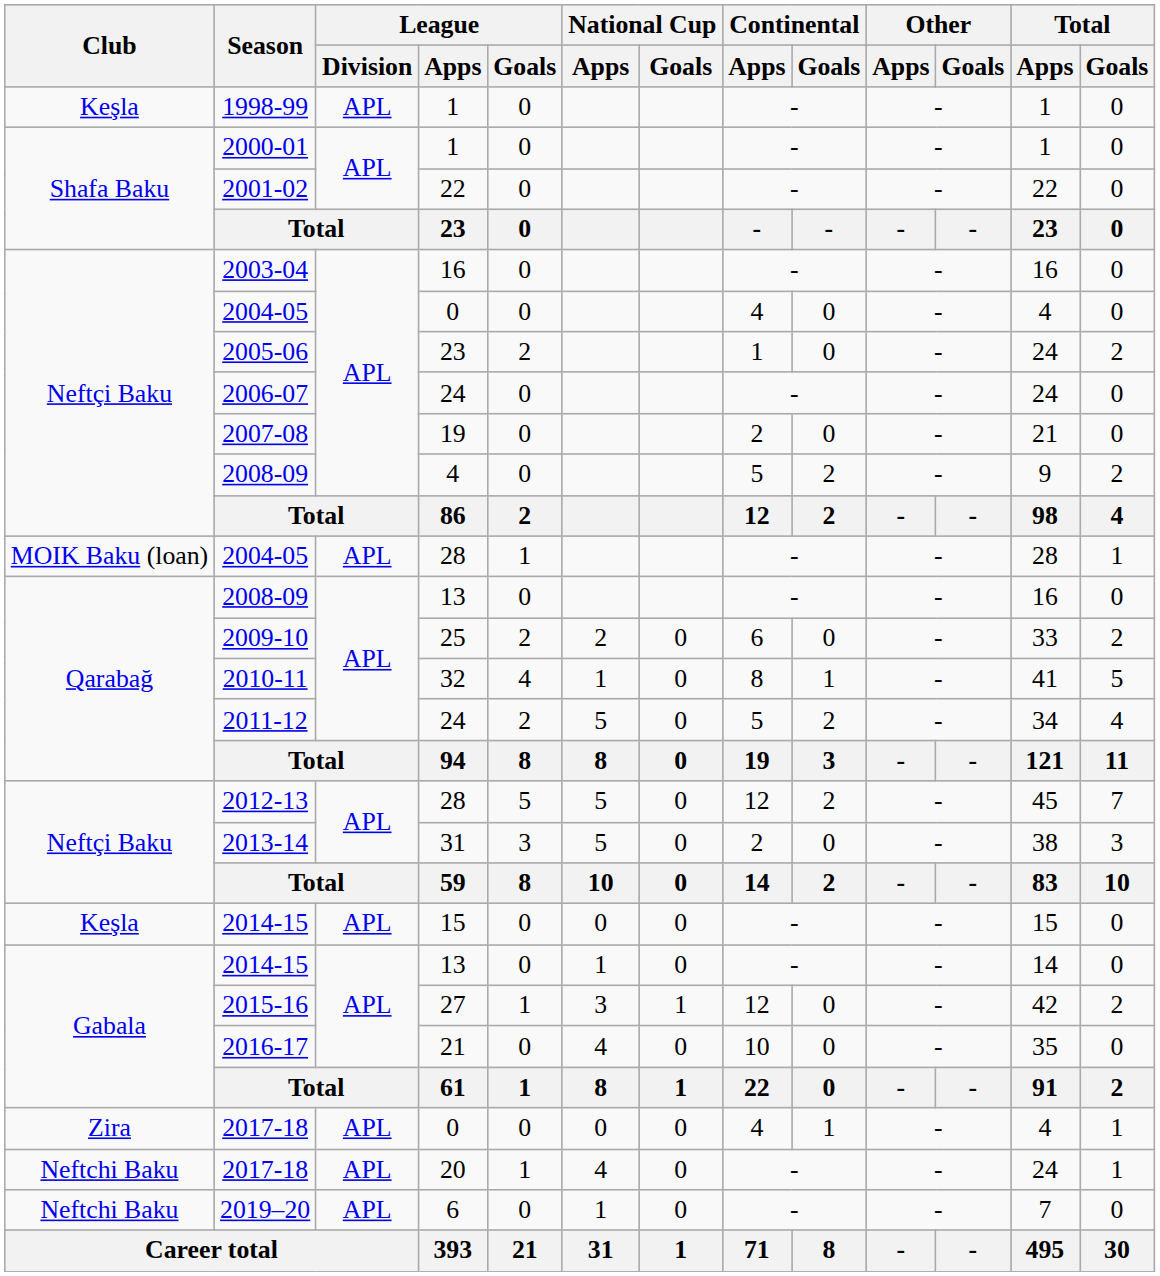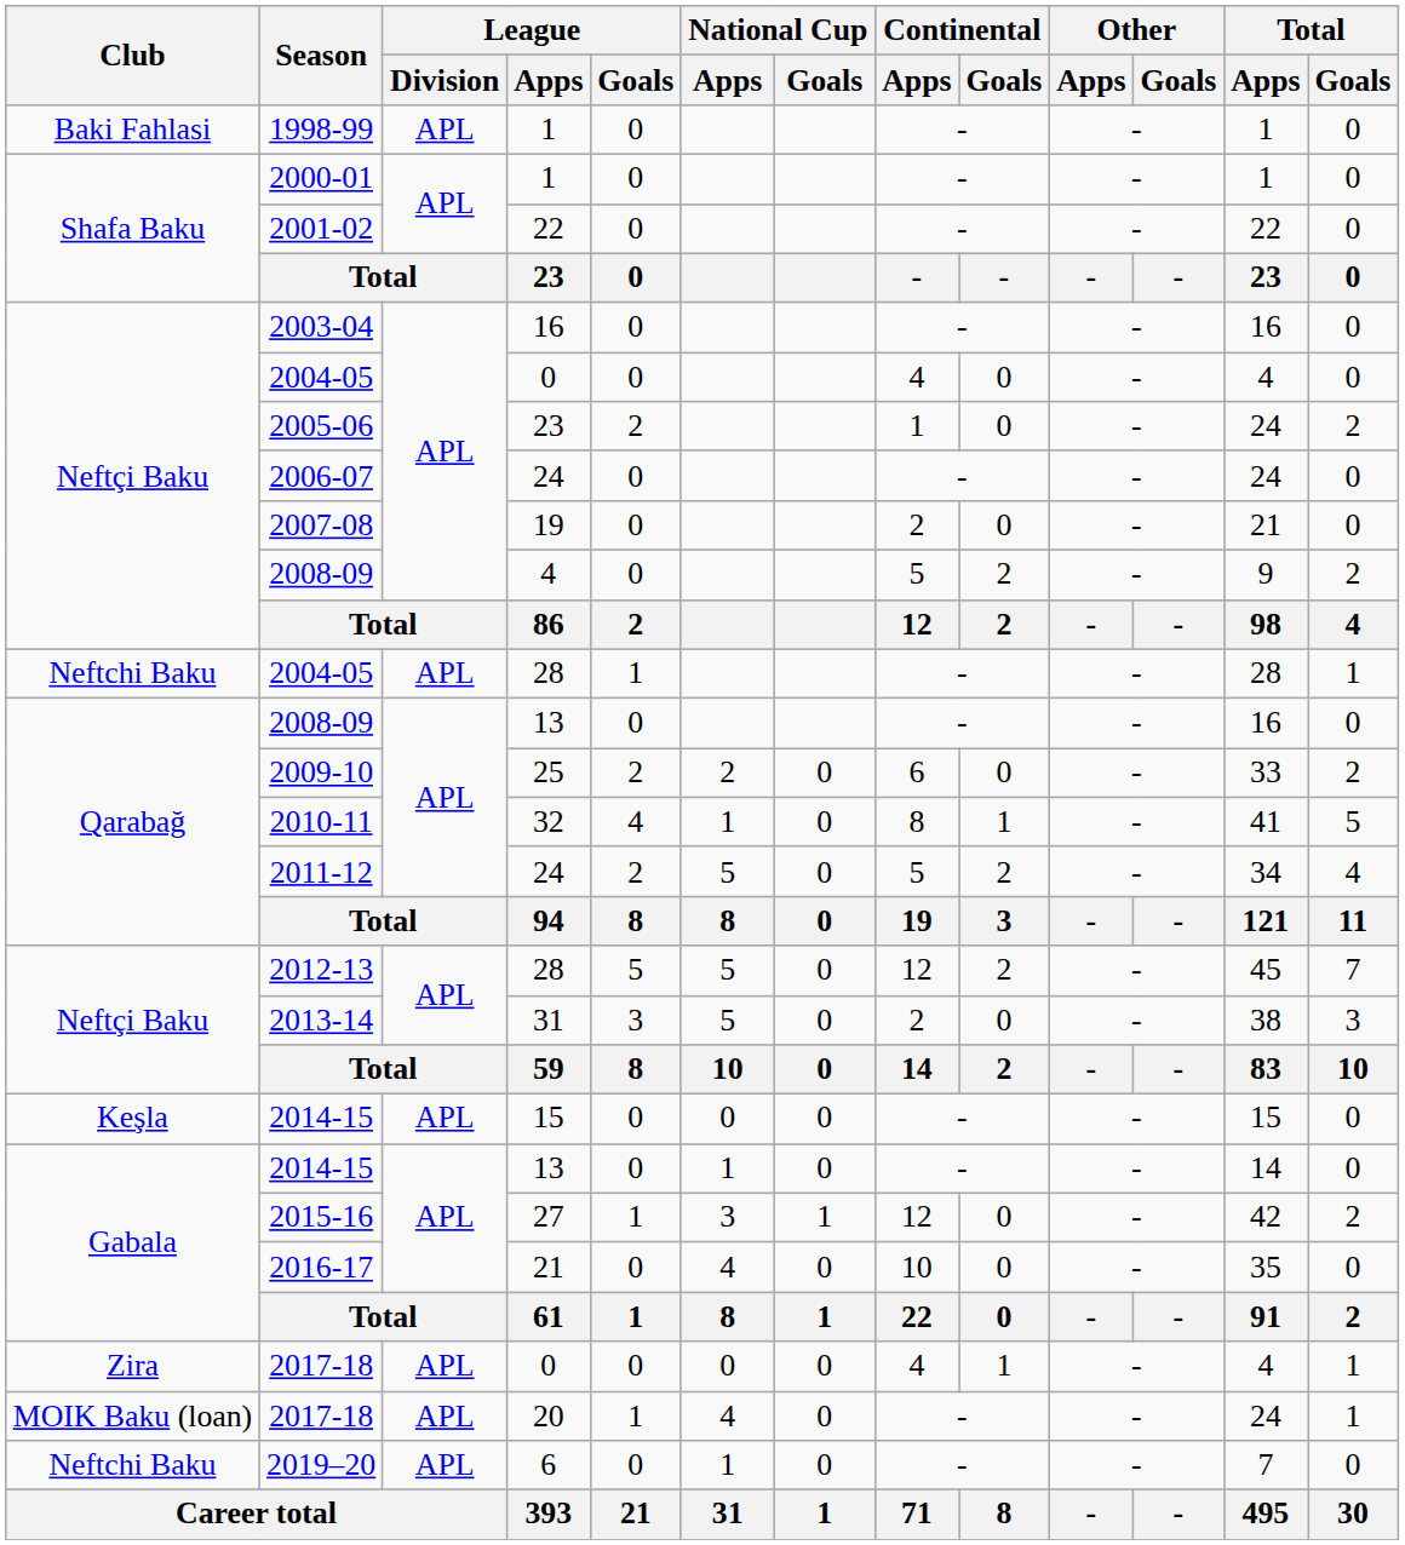1998-99 | Club: Keşla -> Baki Fahlasi
2004-05 / 28 | Club: MOIK Baku (loan) -> Neftchi Baku
2017-18 / 20 | Club: Neftchi Baku -> MOIK Baku (loan)
